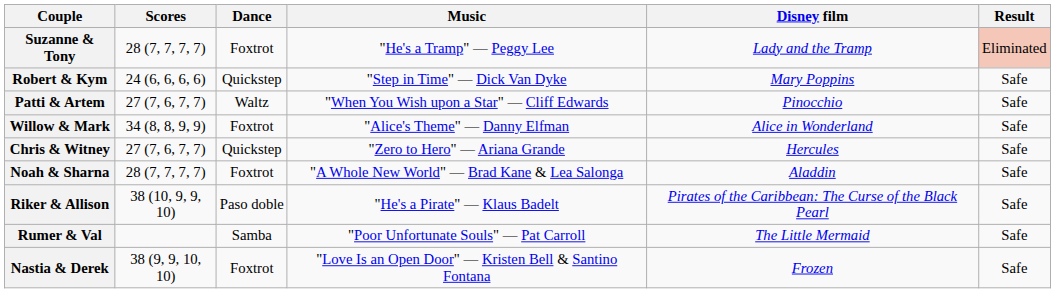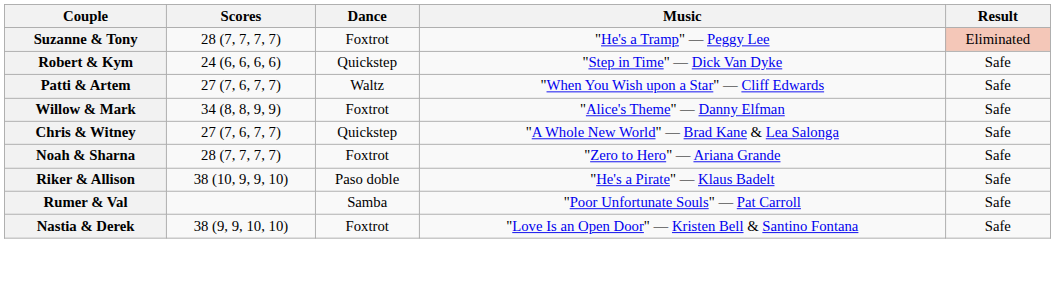- column: Disney film | Lady and the Tramp | Mary Poppins | Pinocchio | Alice in Wonderland | Hercules | Aladdin | Pirates of the Caribbean: The Curse of the Black Pearl | The Little Mermaid | Frozen
Chris & Witney | Music: "Zero to Hero" — Ariana Grande -> "A Whole New World" — Brad Kane & Lea Salonga
Noah & Sharna | Music: "A Whole New World" — Brad Kane & Lea Salonga -> "Zero to Hero" — Ariana Grande
